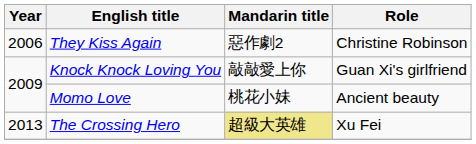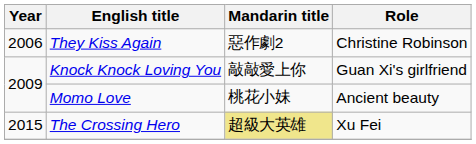The Crossing Hero | Year: 2013 -> 2015
